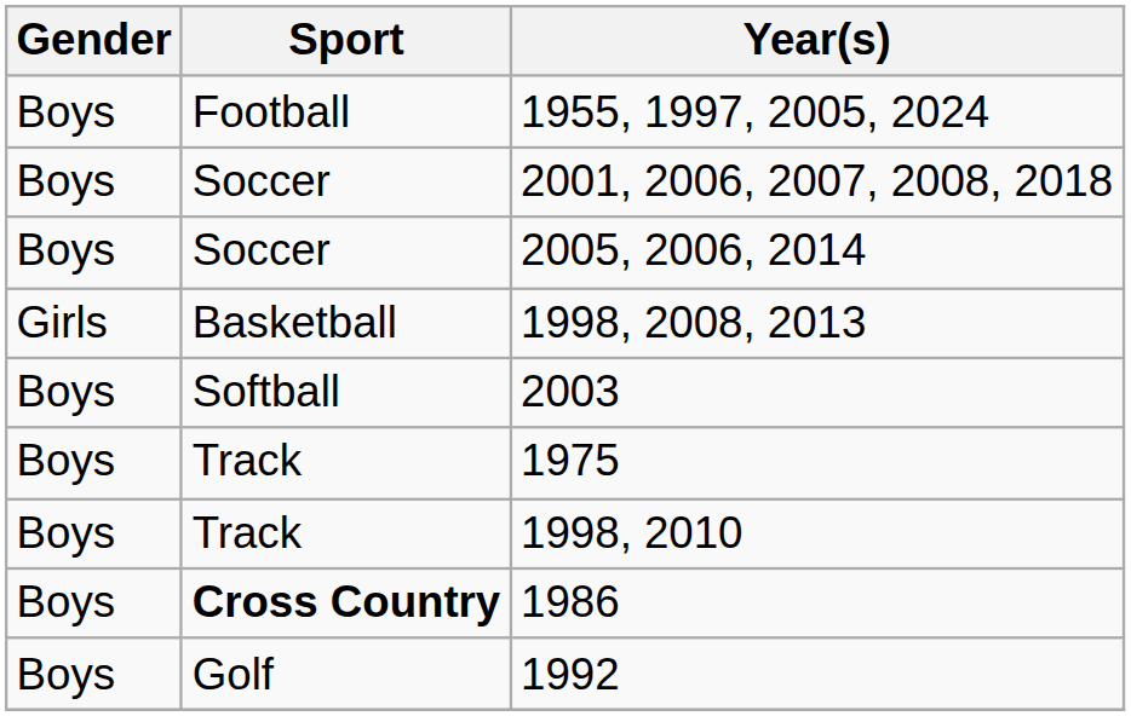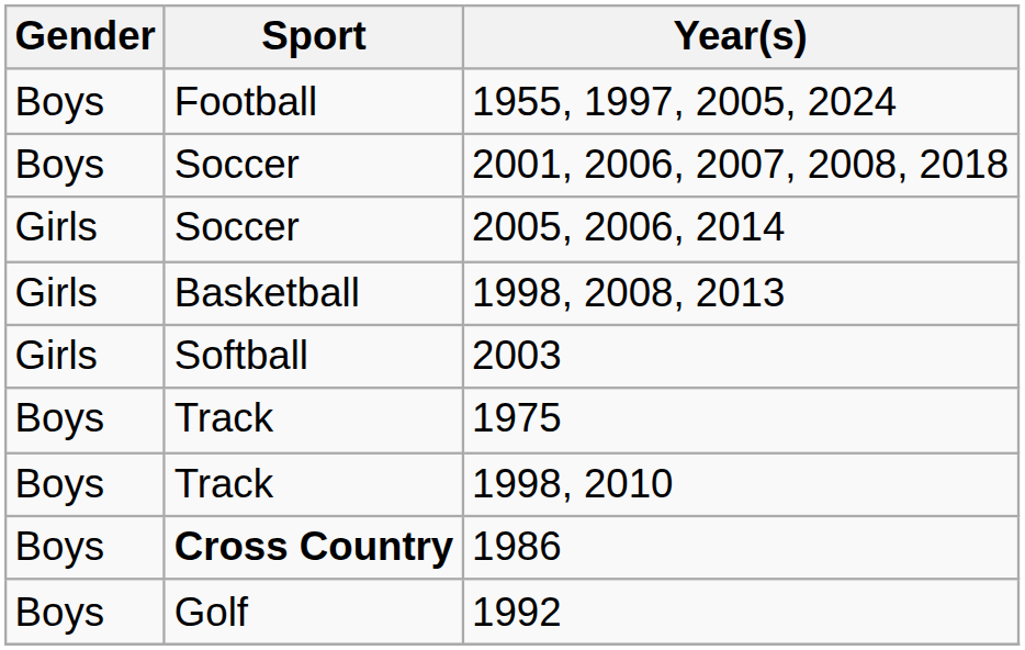2005, 2006, 2014 | Gender: Boys -> Girls
2003 | Gender: Boys -> Girls
